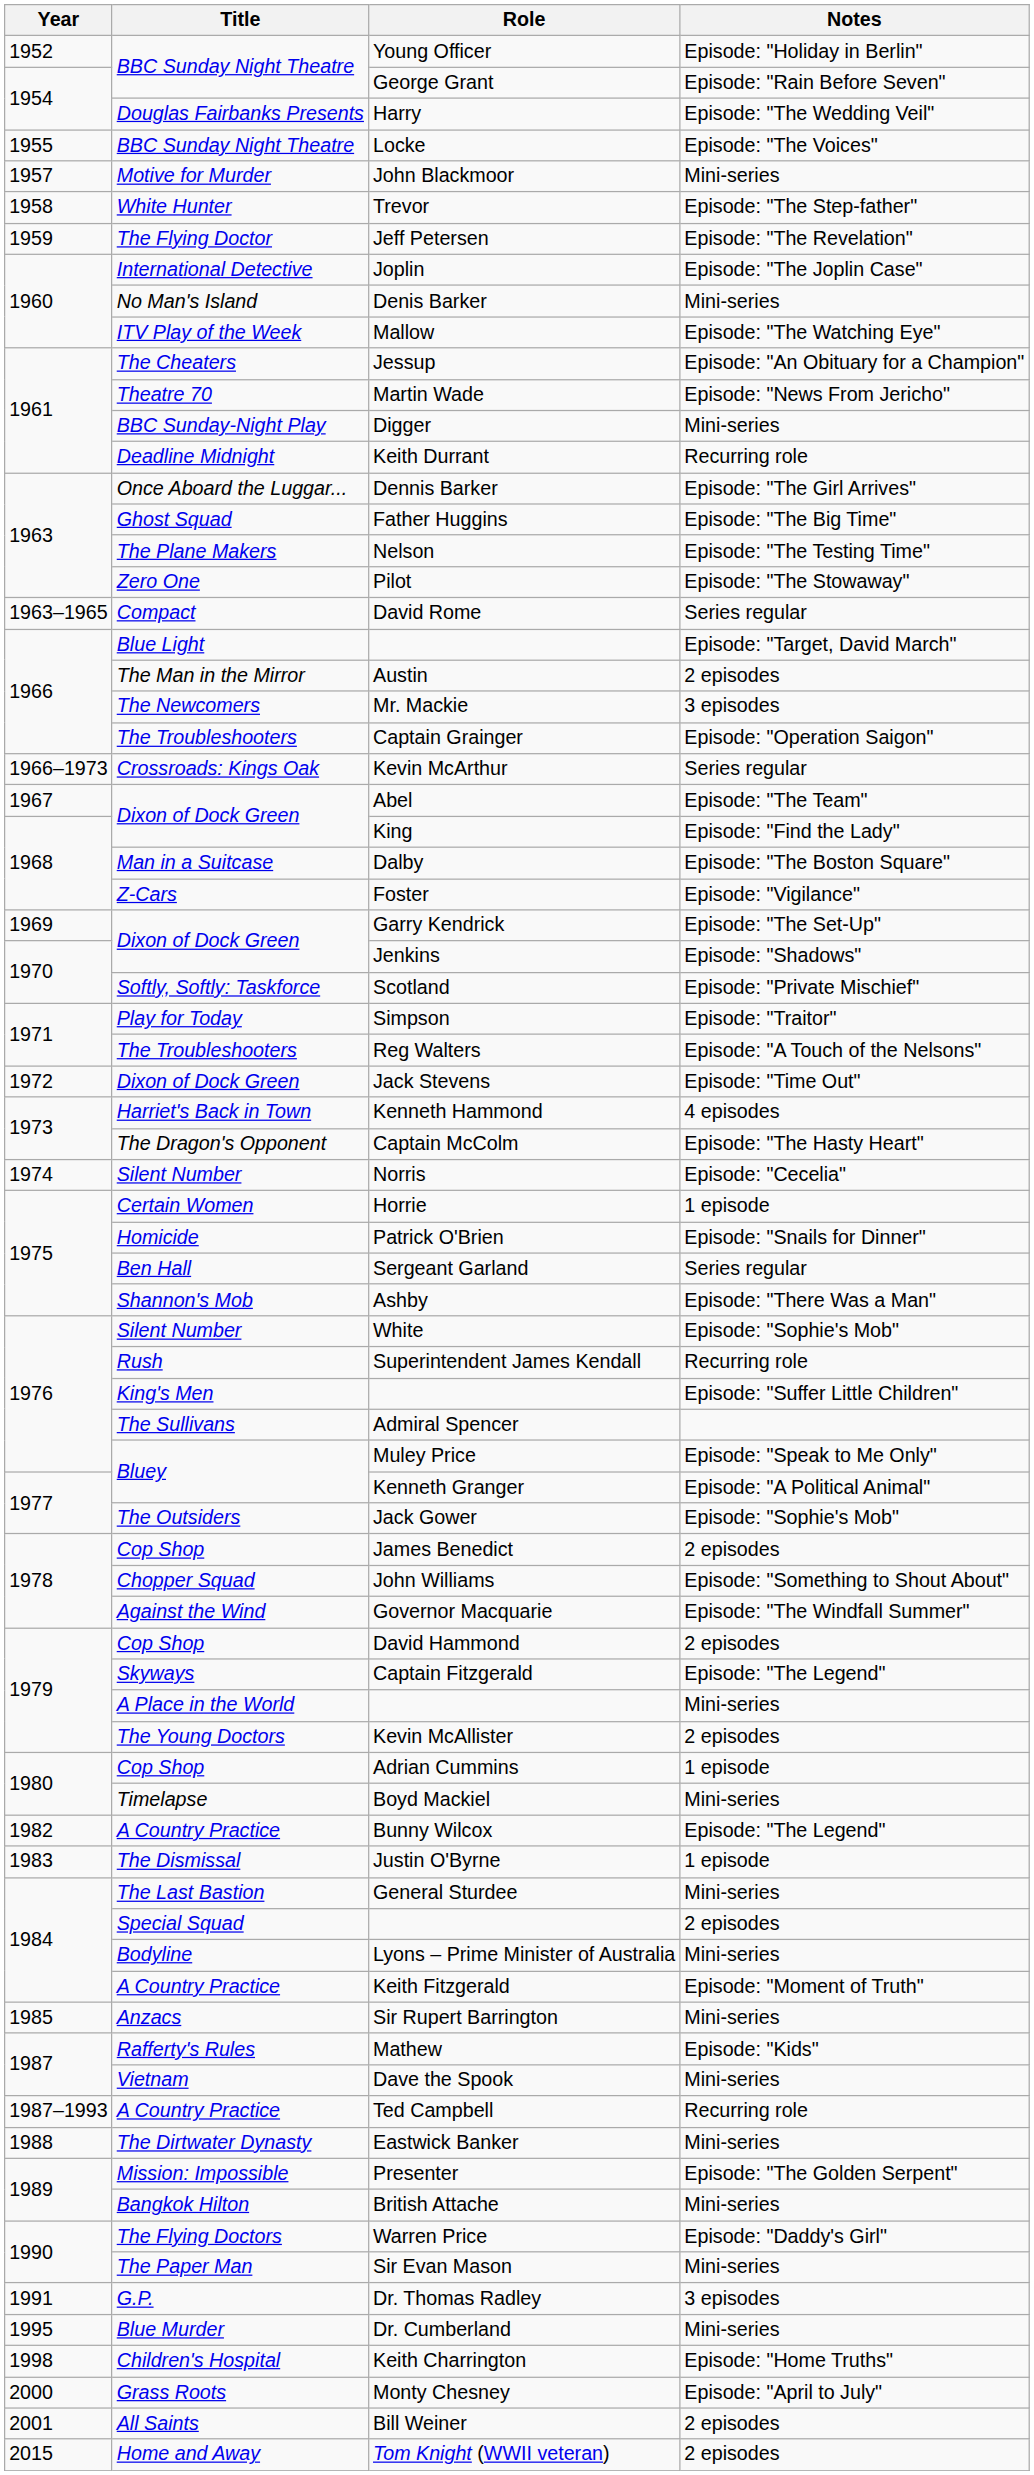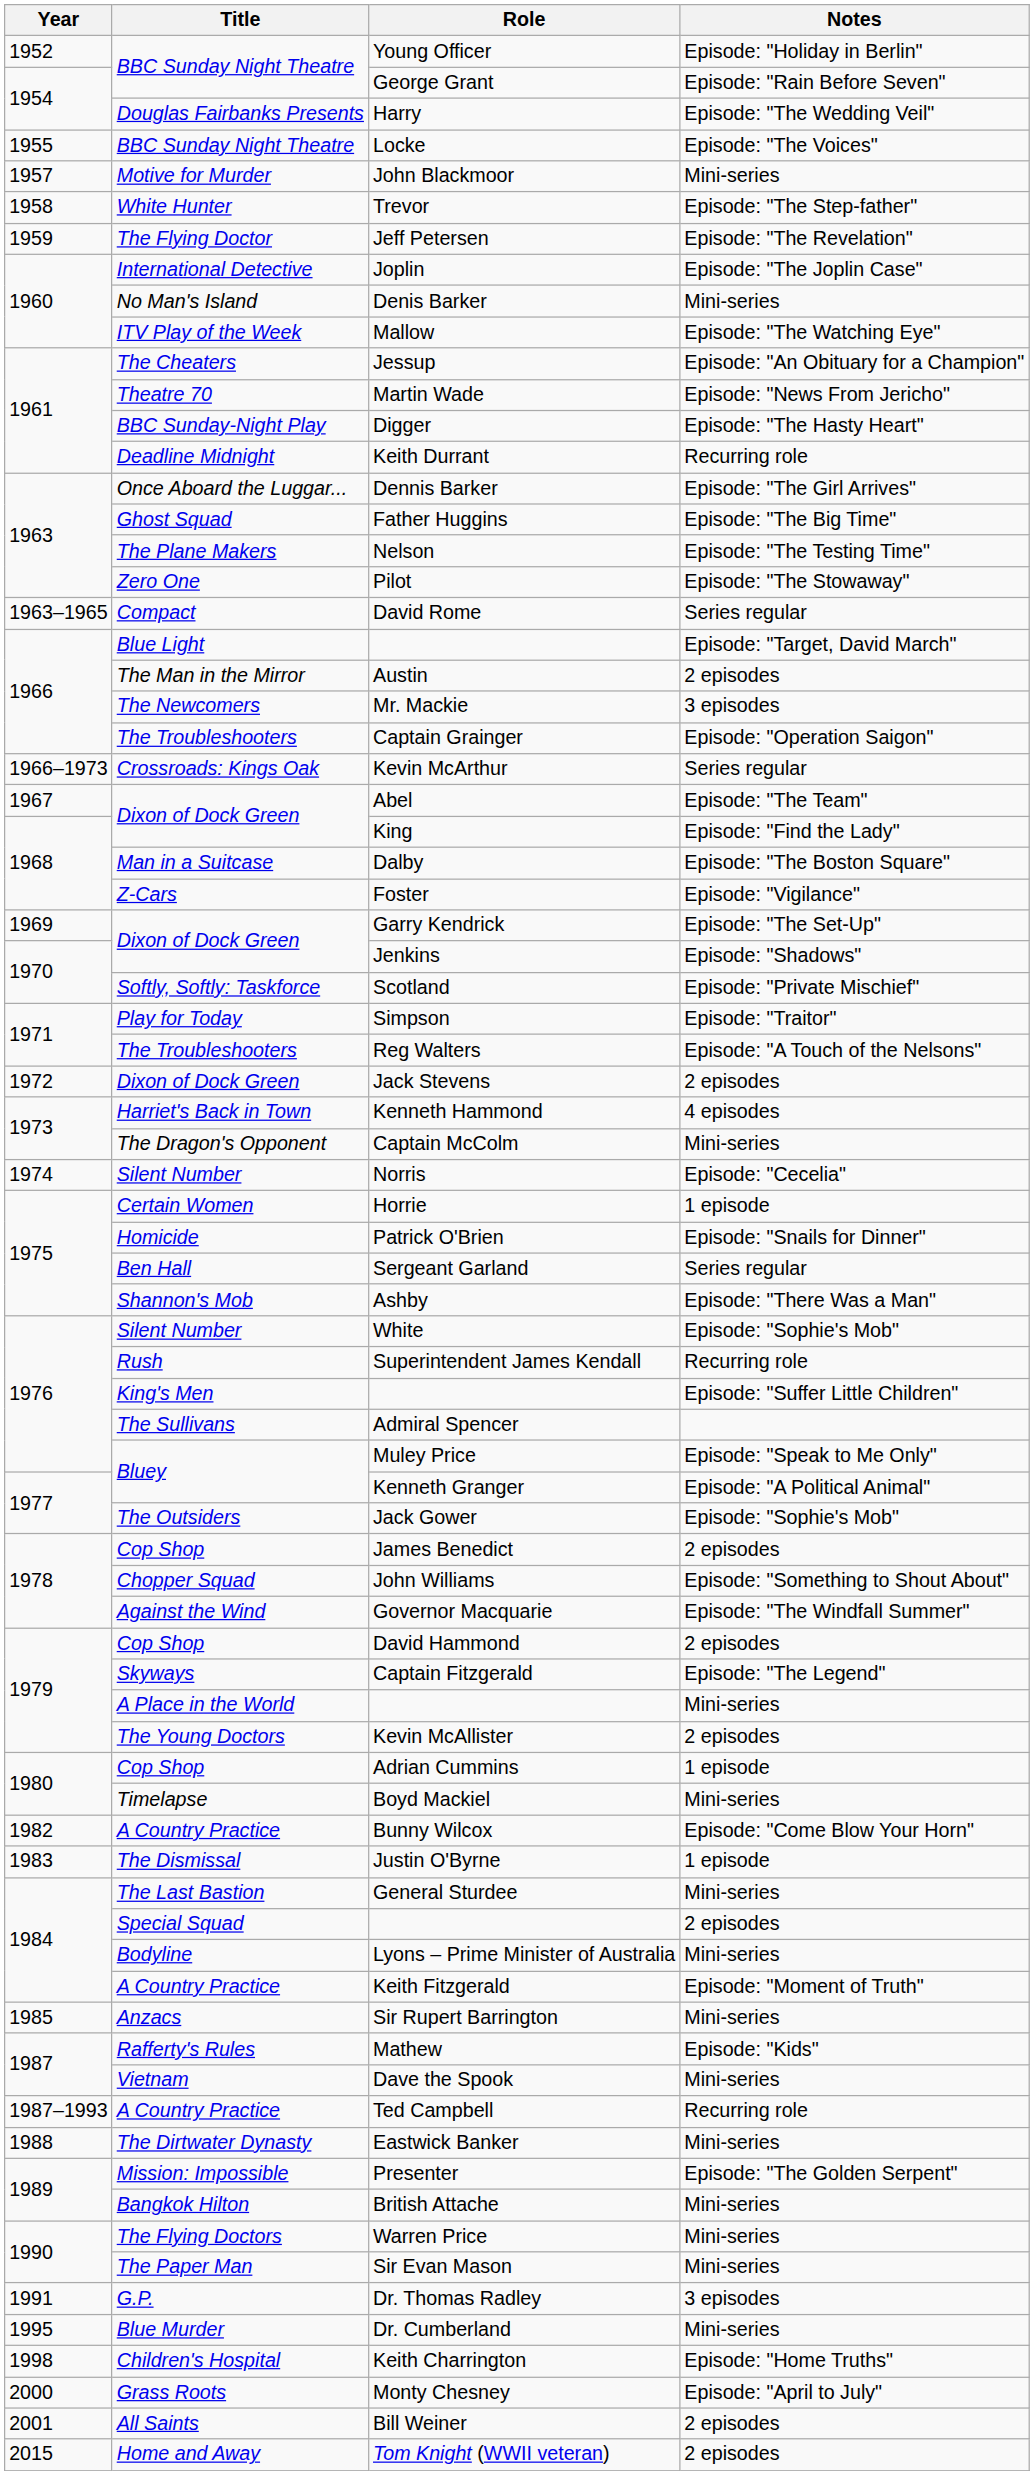Digger | Notes: Mini-series -> Episode: "The Hasty Heart"
Jack Stevens | Notes: Episode: "Time Out" -> 2 episodes
Captain McColm | Notes: Episode: "The Hasty Heart" -> Mini-series
Bunny Wilcox | Notes: Episode: "The Legend" -> Episode: "Come Blow Your Horn"
Warren Price | Notes: Episode: "Daddy's Girl" -> Mini-series
